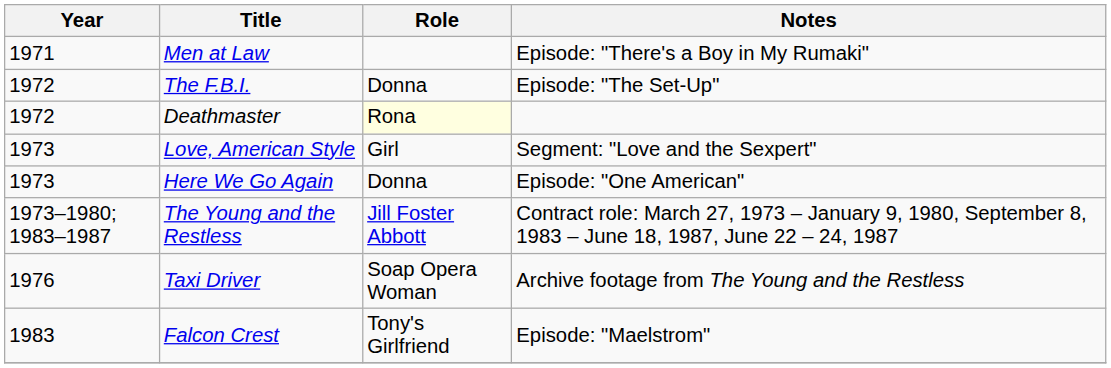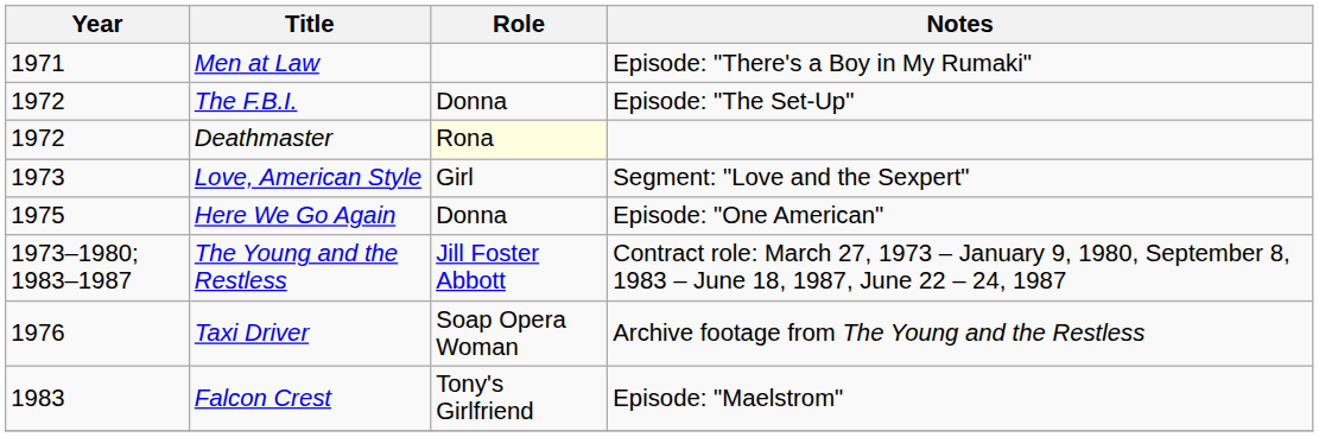Here We Go Again | Year: 1973 -> 1975
